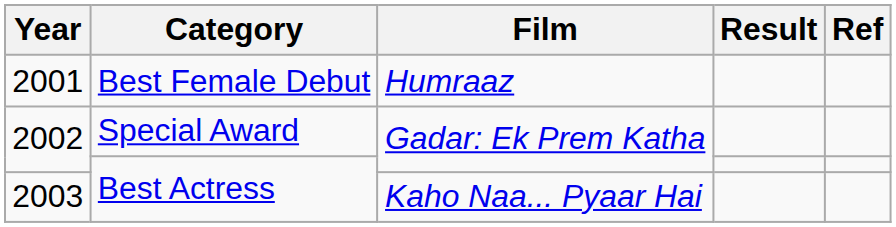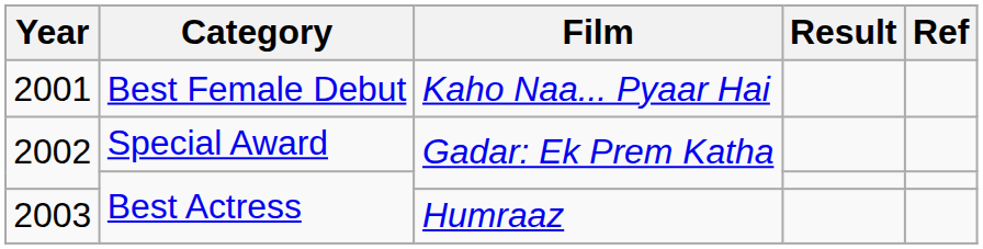2001 | Film: Humraaz -> Kaho Naa... Pyaar Hai
2003 | Film: Kaho Naa... Pyaar Hai -> Humraaz
